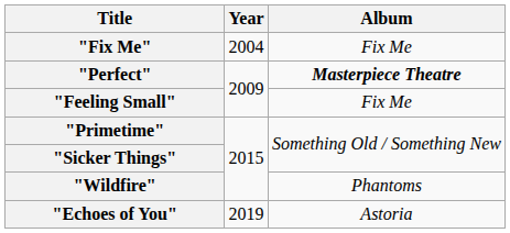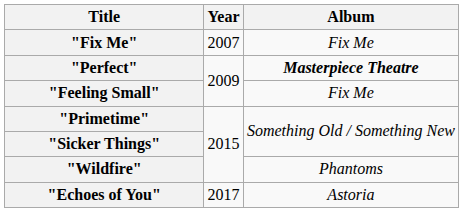"Fix Me" | Year: 2004 -> 2007
"Echoes of You" | Year: 2019 -> 2017
